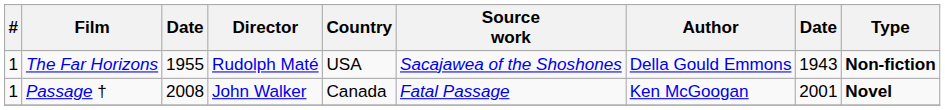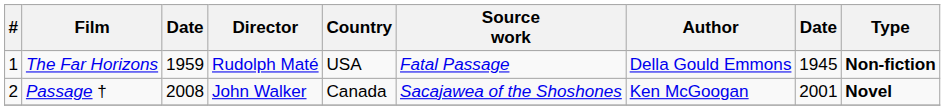The Far Horizons | column 3: 1955 -> 1959
The Far Horizons | Source work: Sacajawea of the Shoshones -> Fatal Passage
The Far Horizons | column 8: 1943 -> 1945
Passage † | #: 1 -> 2
Passage † | Source work: Fatal Passage -> Sacajawea of the Shoshones
